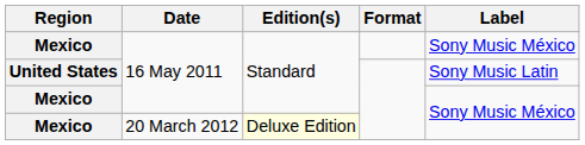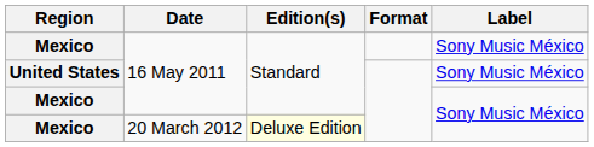United States | Label: Sony Music Latin -> Sony Music México
